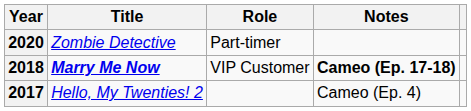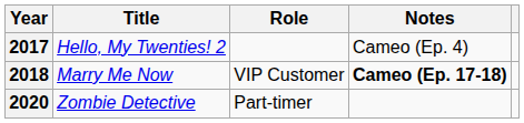rows swapped: 2017 <-> 2020
2018 | Title: bold -> normal
